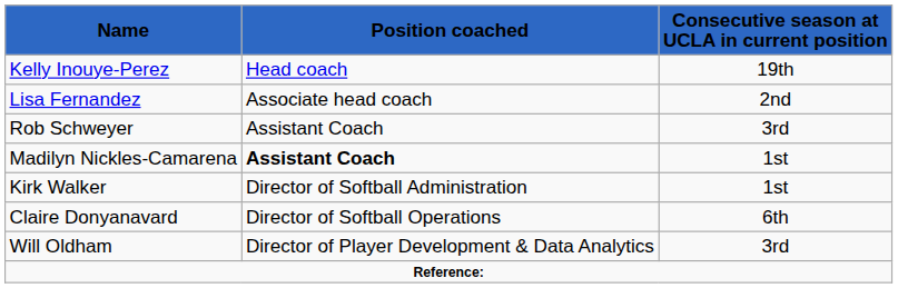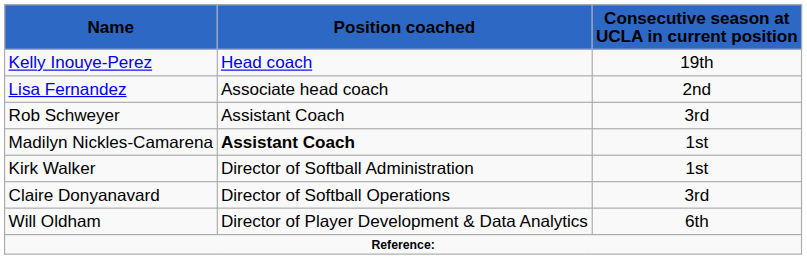Claire Donyanavard | Consecutive season at UCLA in current position: 6th -> 3rd
Will Oldham | Consecutive season at UCLA in current position: 3rd -> 6th
